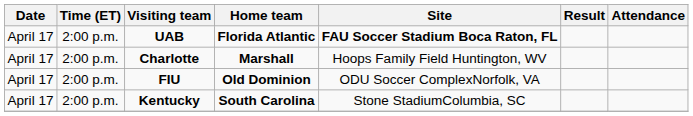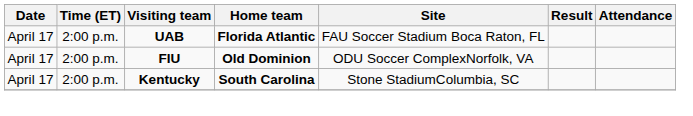UAB | Site: bold -> normal
- row: April 17 | 2:00 p.m. | Charlotte | Marshall | Hoops Family Field Huntington, WV
